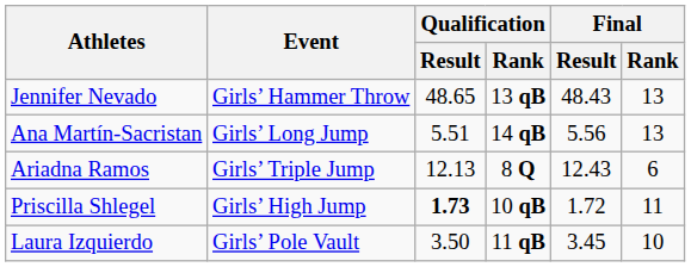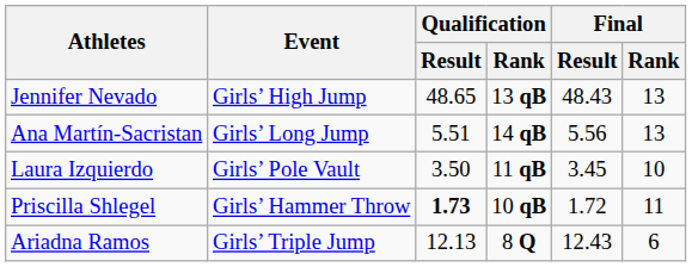Jennifer Nevado | Event: Girls’ Hammer Throw -> Girls’ High Jump
rows swapped: Ariadna Ramos <-> Laura Izquierdo
Priscilla Shlegel | Event: Girls’ High Jump -> Girls’ Hammer Throw
